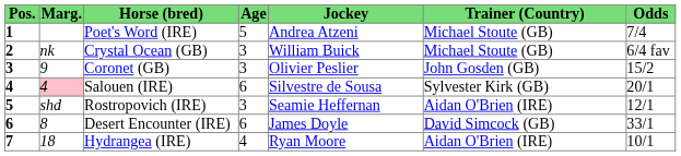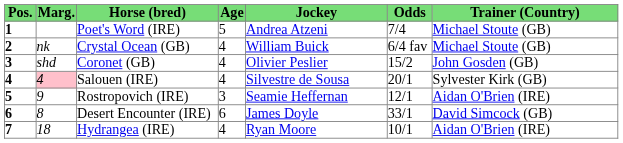columns swapped: Trainer (Country) <-> Odds
Crystal Ocean (GB) | Age: 3 -> 4
Coronet (GB) | Marg.: 9 -> shd
Coronet (GB) | Age: 3 -> 4
Salouen (IRE) | Age: 6 -> 4
Rostropovich (IRE) | Marg.: shd -> 9
